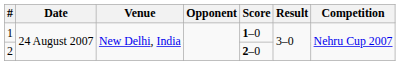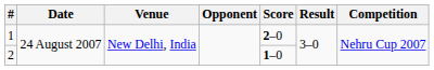1 | Score: 1–0 -> 2–0
2 | Score: 2–0 -> 1–0
